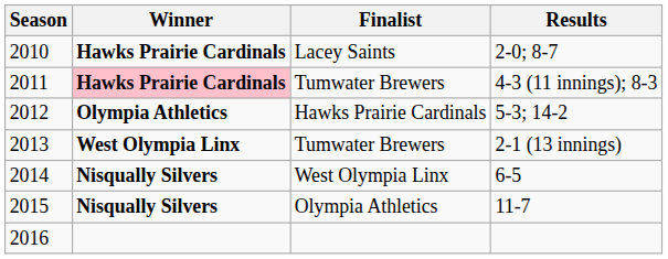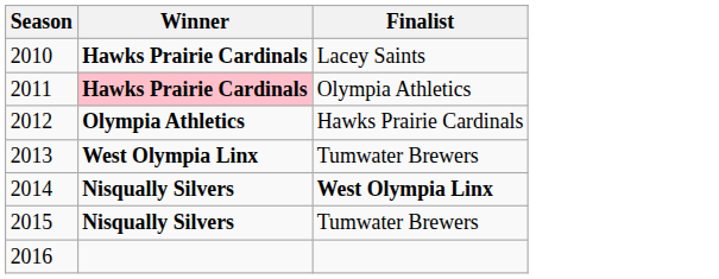- column: Results | 2-0; 8-7 | 4-3 (11 innings); 8-3 | 5-3; 14-2 | 2-1 (13 innings) | 6-5 | 11-7
2011 | Finalist: Tumwater Brewers -> Olympia Athletics
2014 | Finalist: normal -> bold
2015 | Finalist: Olympia Athletics -> Tumwater Brewers
